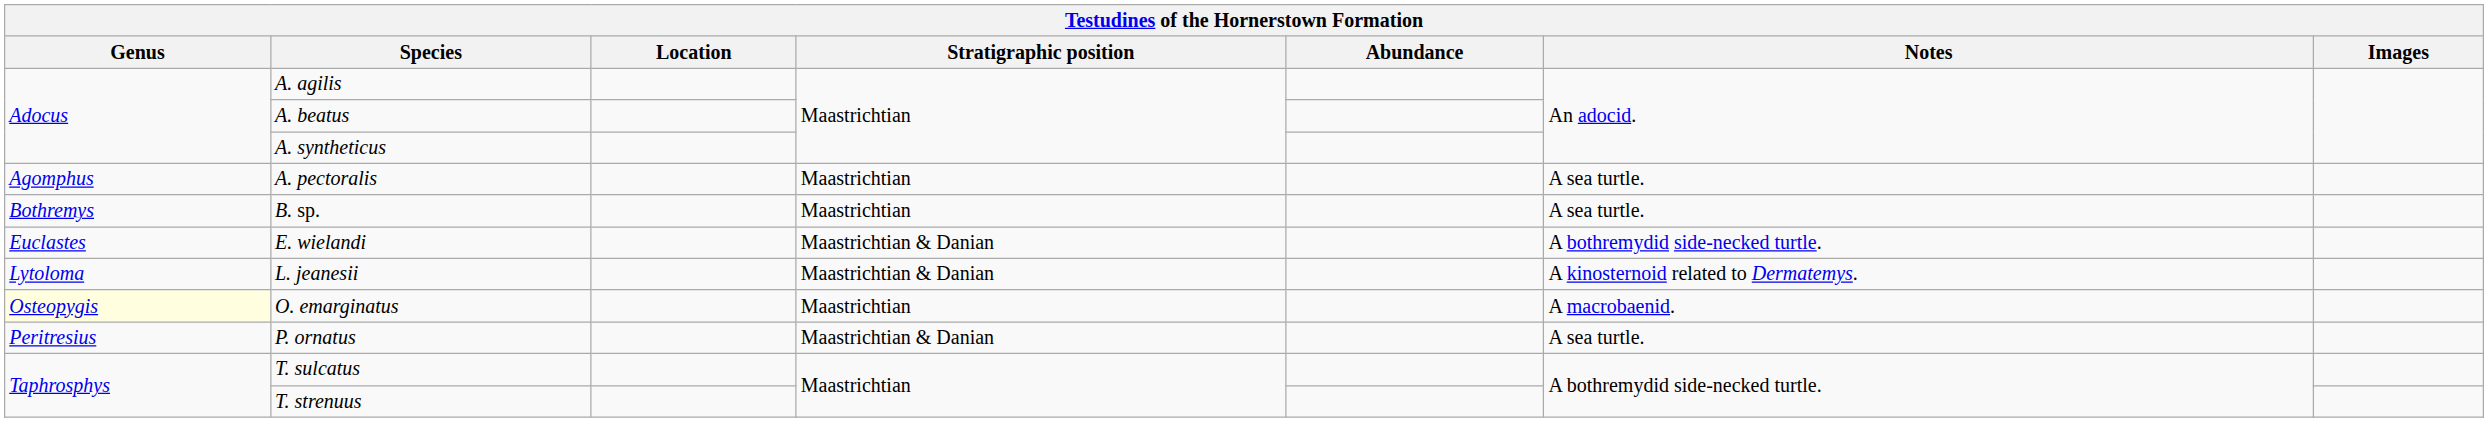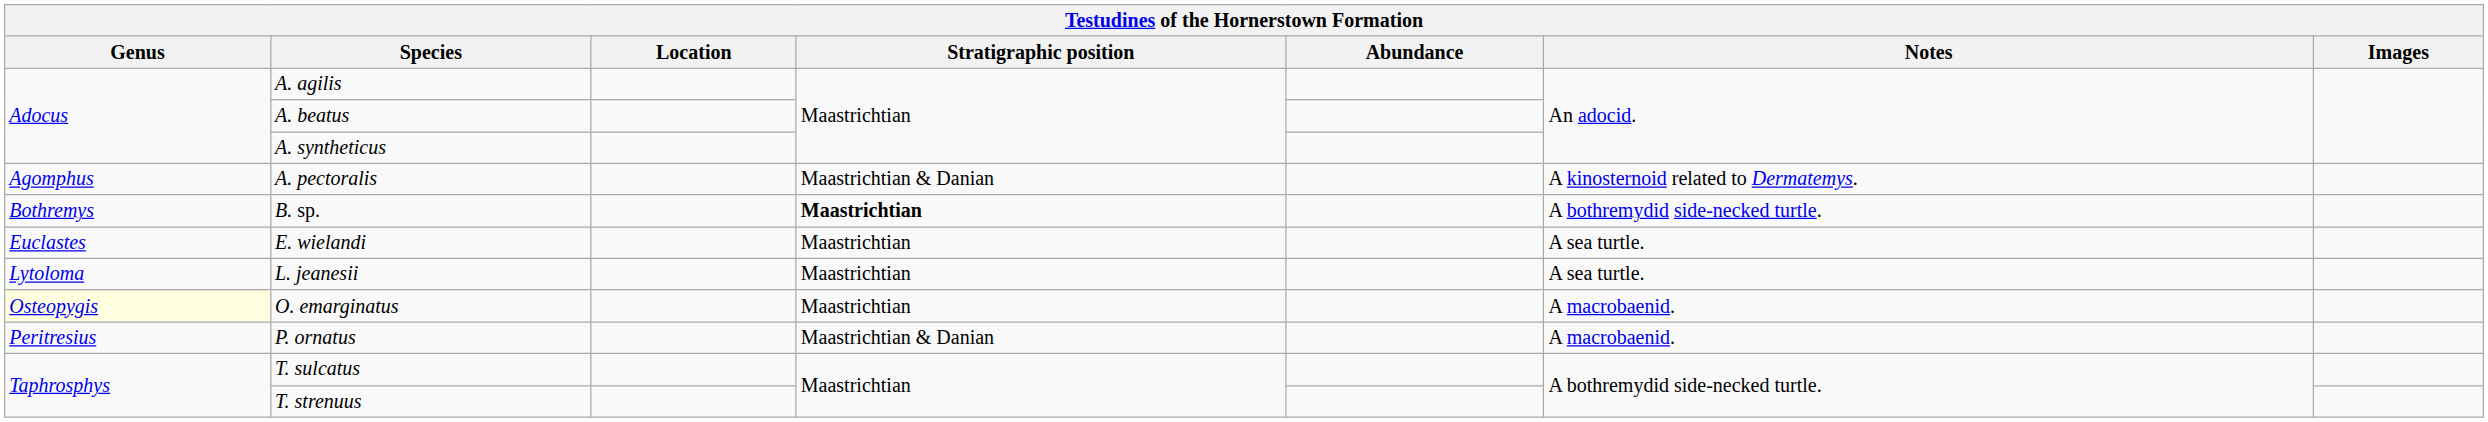A. pectoralis | Stratigraphic position: Maastrichtian -> Maastrichtian & Danian
A. pectoralis | Notes: A sea turtle. -> A kinosternoid related to Dermatemys.
B. sp. | Stratigraphic position: normal -> bold
B. sp. | Notes: A sea turtle. -> A bothremydid side-necked turtle.
E. wielandi | Stratigraphic position: Maastrichtian & Danian -> Maastrichtian
E. wielandi | Notes: A bothremydid side-necked turtle. -> A sea turtle.
L. jeanesii | Stratigraphic position: Maastrichtian & Danian -> Maastrichtian
L. jeanesii | Notes: A kinosternoid related to Dermatemys. -> A sea turtle.
P. ornatus | Notes: A sea turtle. -> A macrobaenid.
